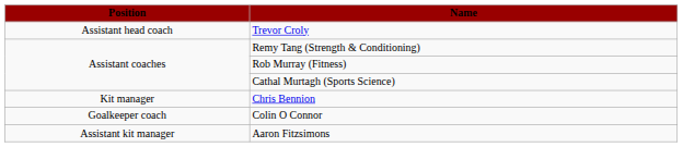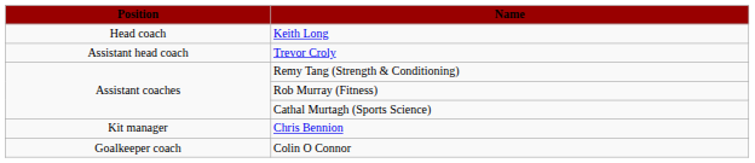+ row: Head coach | Keith Long
- row: Assistant kit manager | Aaron Fitzsimons
